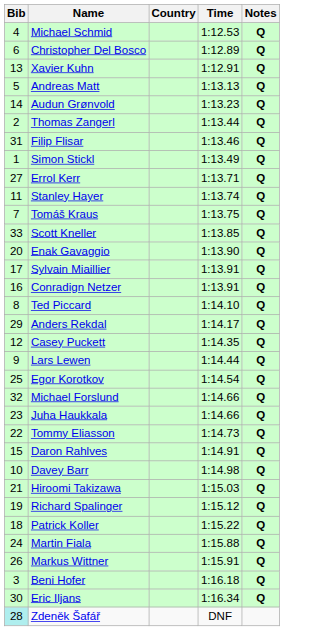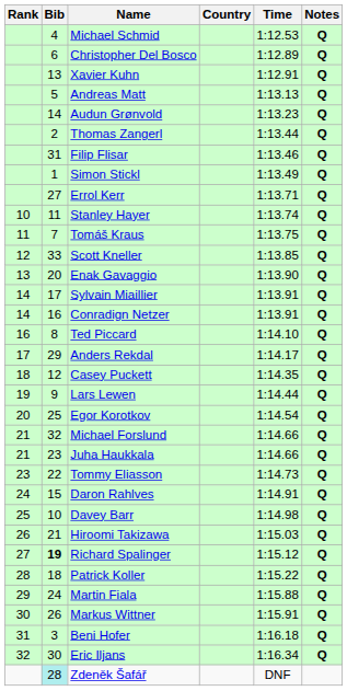+ column: Rank | 10 | 11 | 12 | 13 | 14 | 14 | 16 | 17 | 18 | 19 | 20 | 21 | 21 | 23 | 24 | 25 | 26 | 27 | 28 | 29 | 30 | 31 | 32
Richard Spalinger | Bib: normal -> bold
